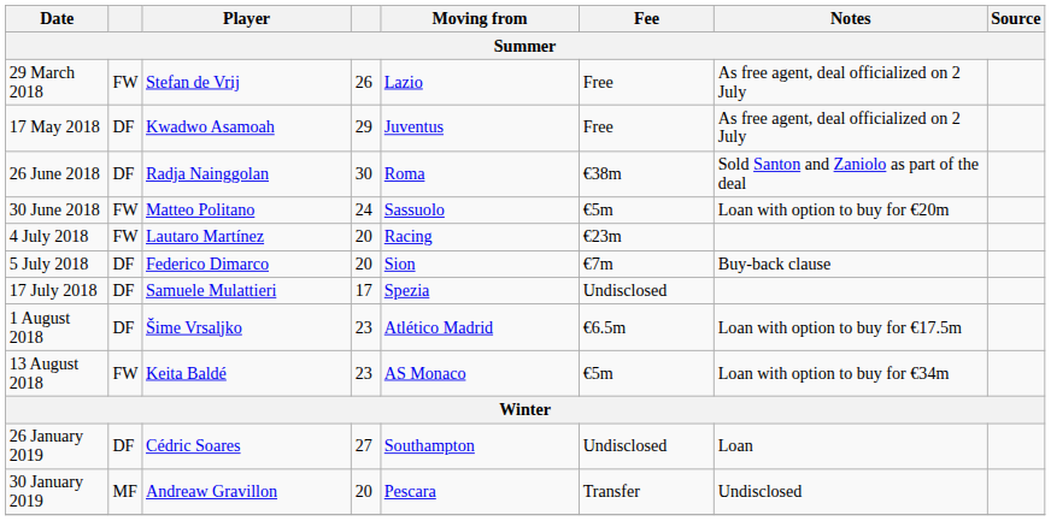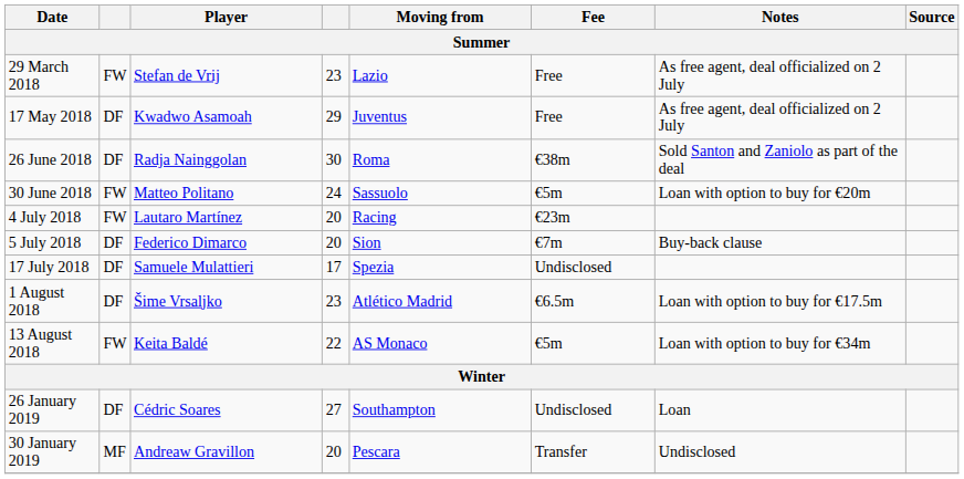29 March 2018 | column 4: 26 -> 23
13 August 2018 | column 4: 23 -> 22
